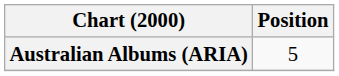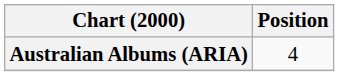Australian Albums (ARIA) | Position: 5 -> 4
